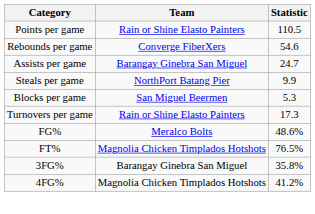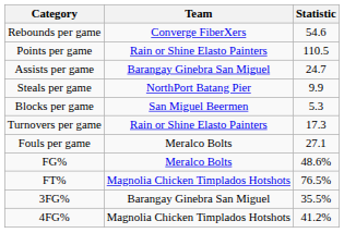rows swapped: Points per game <-> Rebounds per game
+ row: Fouls per game | Meralco Bolts | 27.1
3FG% | Statistic: 35.8% -> 35.5%
